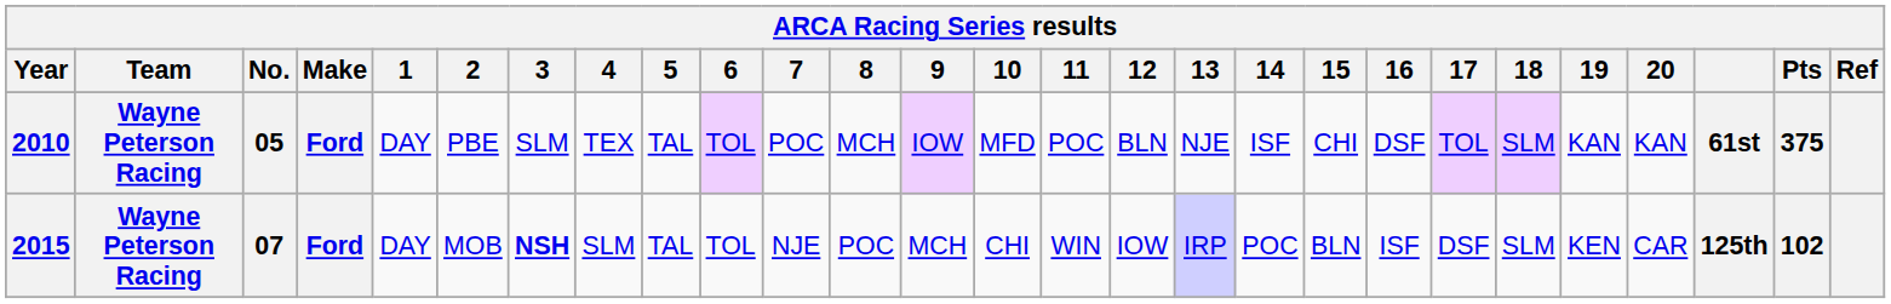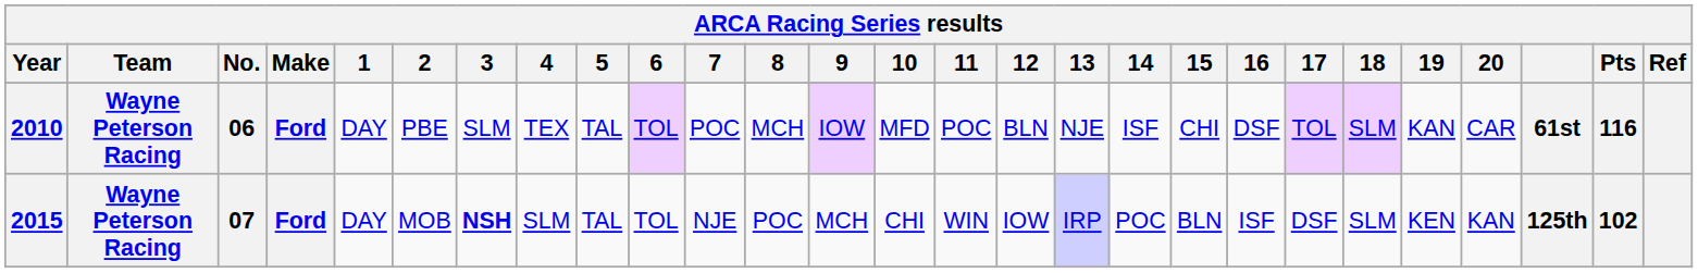2010 | No.: 05 -> 06
2010 | 20: KAN -> CAR
2010 | Pts: 375 -> 116
2015 | 20: CAR -> KAN
